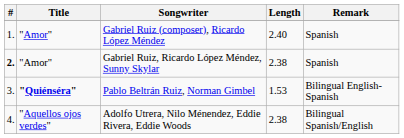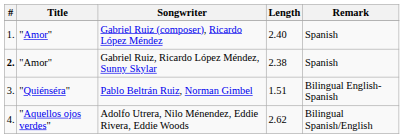Pablo Beltrán Ruiz, Norman Gimbel | Title: bold -> normal
Pablo Beltrán Ruiz, Norman Gimbel | Length: 1.53 -> 1.51
Adolfo Utrera, Nilo Ménendez, Eddie Rivera, Eddie Woods | Length: 2.38 -> 2.62
